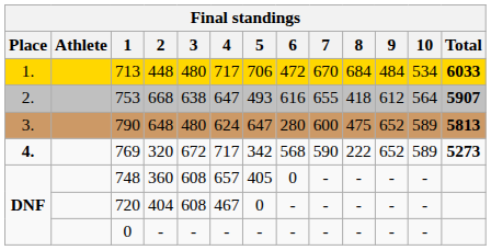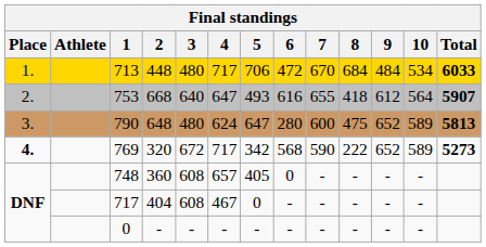668 | 3: 638 -> 640
404 | 1: 720 -> 717
